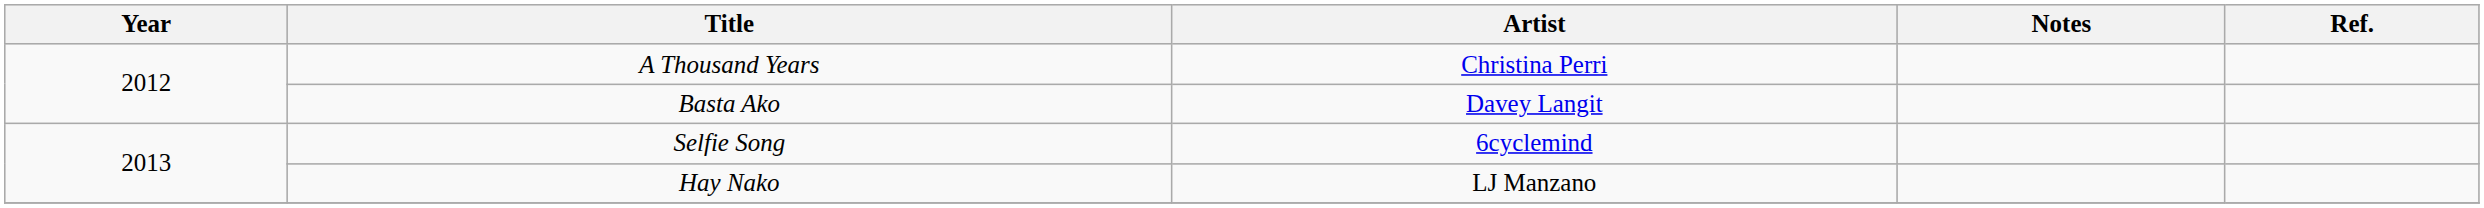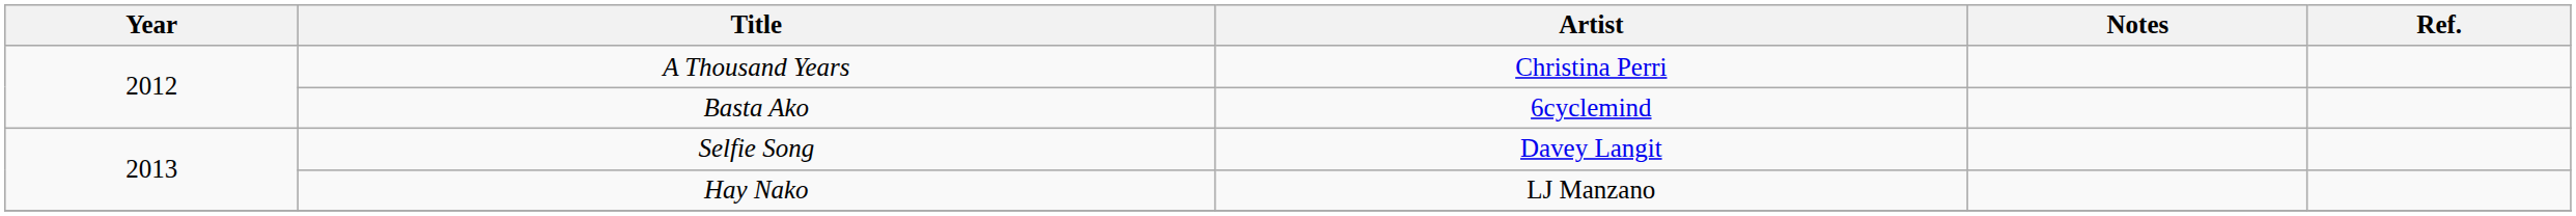Basta Ako | Artist: Davey Langit -> 6cyclemind
Selfie Song | Artist: 6cyclemind -> Davey Langit
